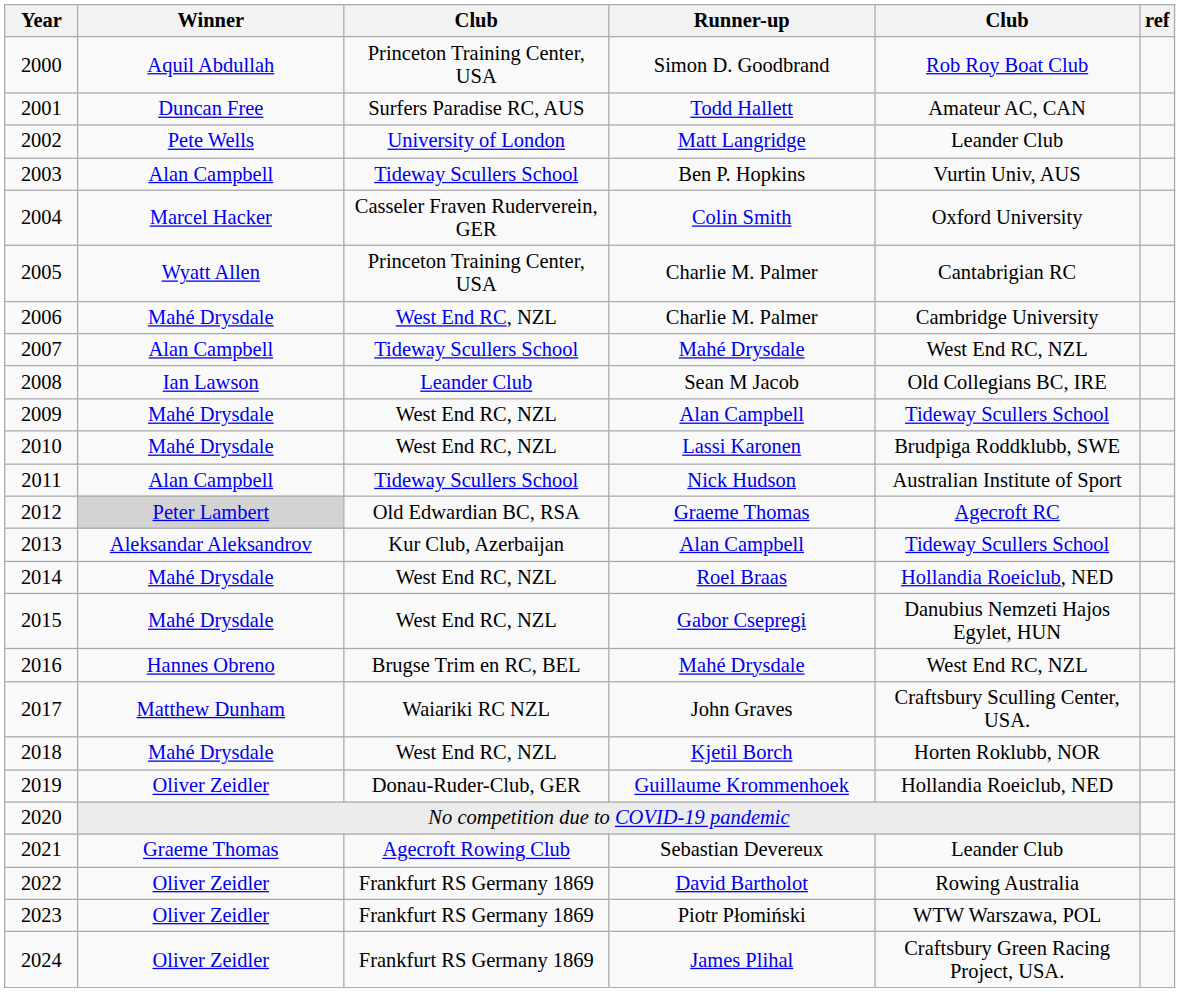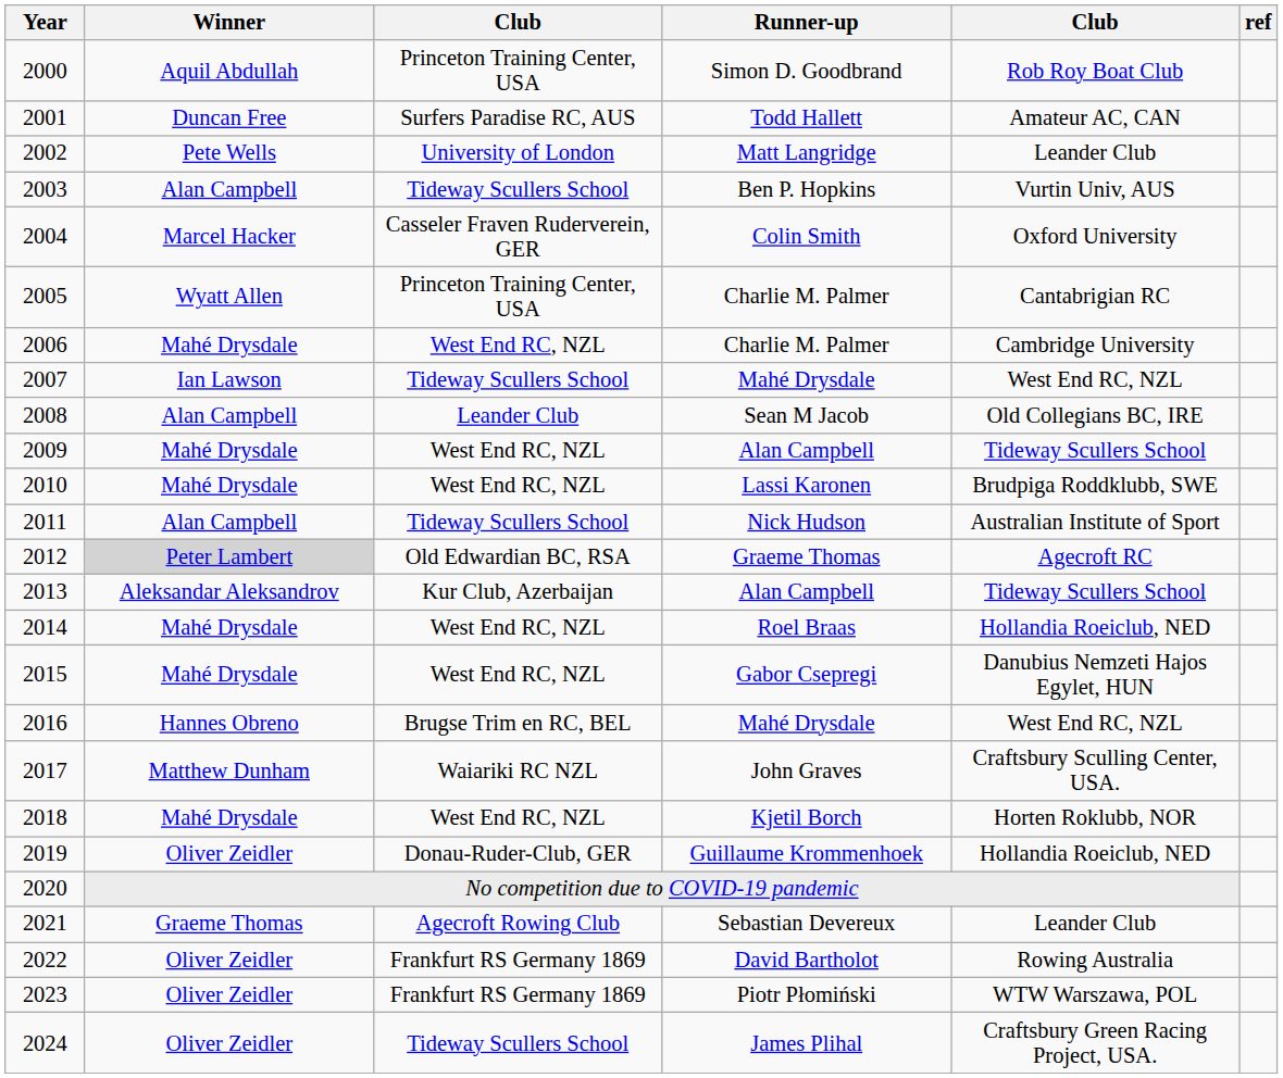2007 | Winner: Alan Campbell -> Ian Lawson
2008 | Winner: Ian Lawson -> Alan Campbell
2024 | column 3: Frankfurt RS Germany 1869 -> Tideway Scullers School
